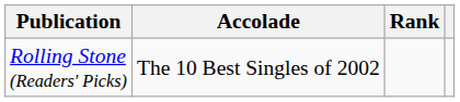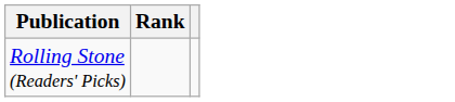- column: Accolade | The 10 Best Singles of 2002
